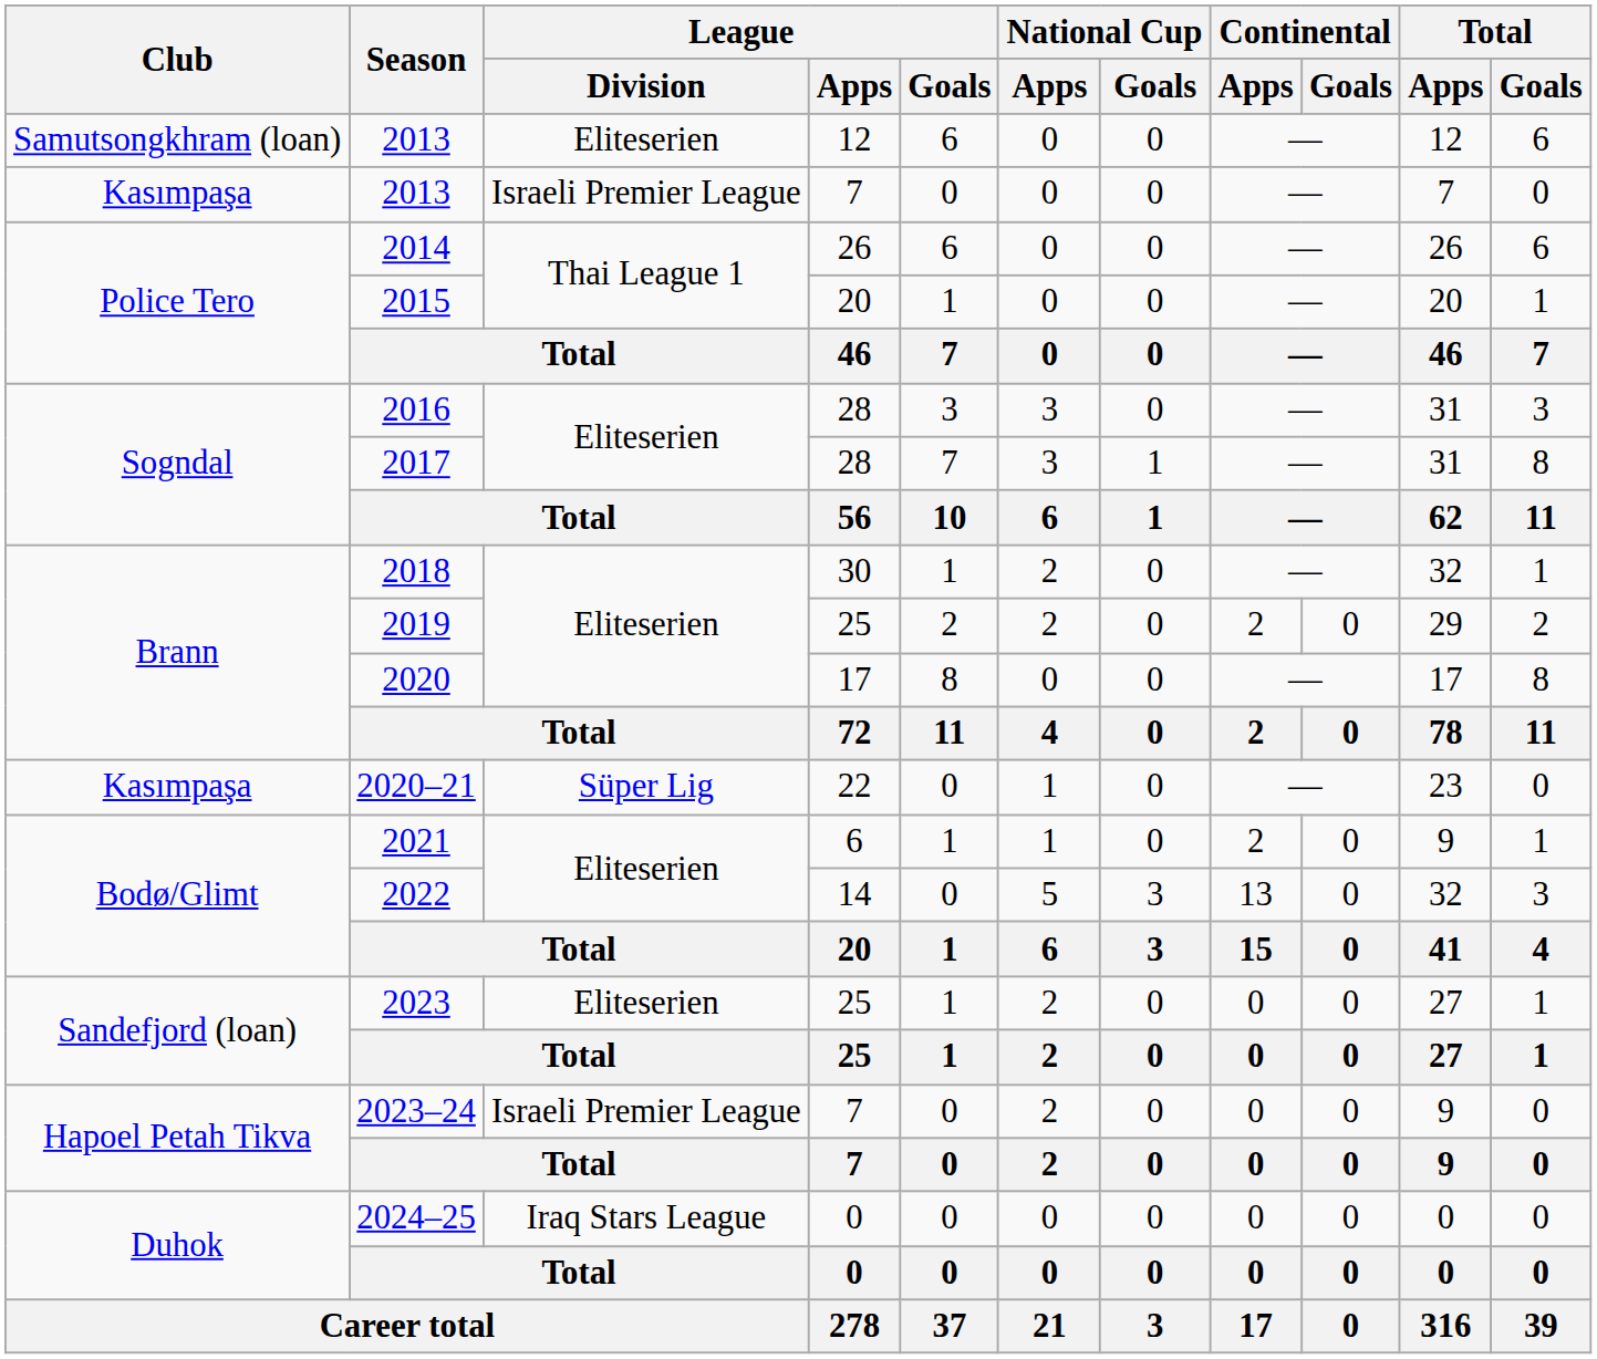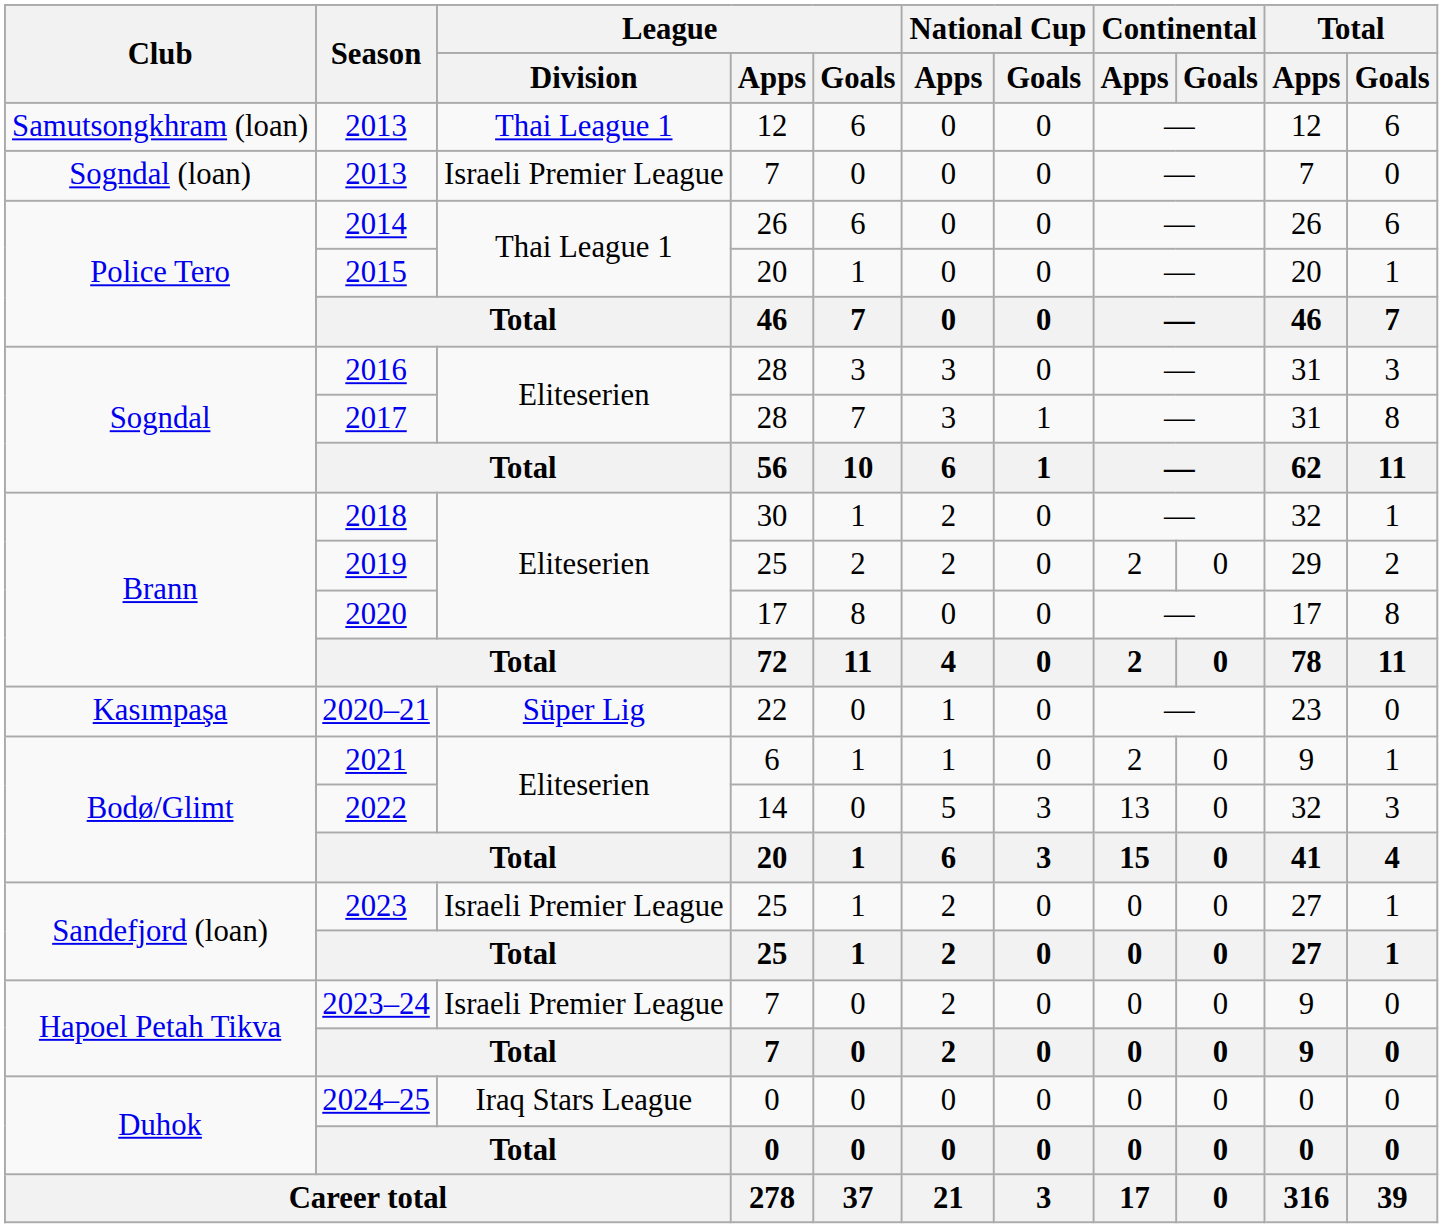2013 / 12 | League / Division: Eliteserien -> Thai League 1
2013 / 7 | Club: Kasımpaşa -> Sogndal (loan)
2023 | League / Division: Eliteserien -> Israeli Premier League
